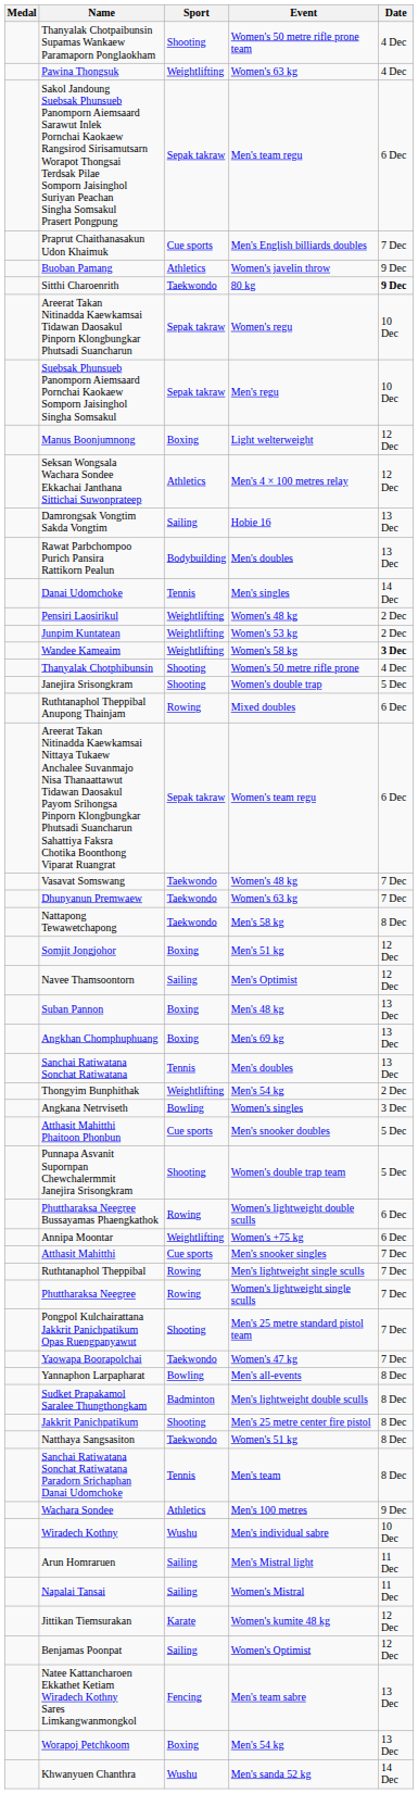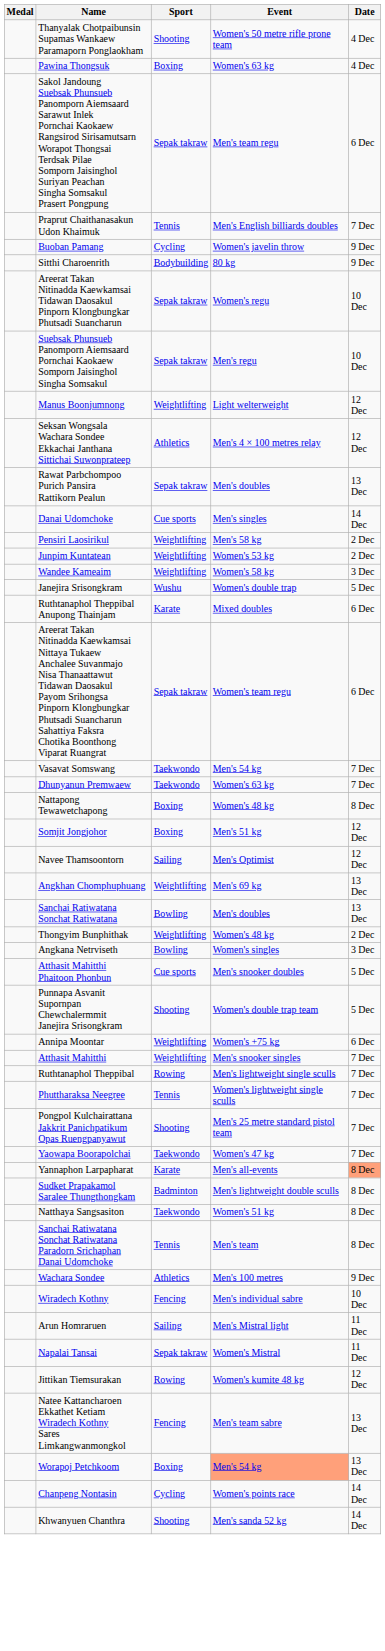Pawina Thongsuk | Sport: Weightlifting -> Boxing
Praprut Chaithanasakun Udon Khaimuk | Sport: Cue sports -> Tennis
Buoban Pamang | Sport: Athletics -> Cycling
Sitthi Charoenrith | Sport: Taekwondo -> Bodybuilding
Sitthi Charoenrith | Date: bold -> normal
Manus Boonjumnong | Sport: Boxing -> Weightlifting
- row: Damrongsak Vongtim Sakda Vongtim | Sailing | Hobie 16 | 13 Dec
Rawat Parbchompoo Purich Pansira Rattikorn Pealun | Sport: Bodybuilding -> Sepak takraw
Danai Udomchoke | Sport: Tennis -> Cue sports
Pensiri Laosirikul | Event: Women's 48 kg -> Men's 58 kg
Wandee Kameaim | Date: bold -> normal
- row: Thanyalak Chotphibunsin | Shooting | Women's 50 metre rifle prone | 4 Dec
Janejira Srisongkram | Sport: Shooting -> Wushu
Ruthtanaphol Theppibal Anupong Thainjam | Sport: Rowing -> Karate
Vasavat Somswang | Event: Women's 48 kg -> Men's 54 kg
Nattapong Tewawetchapong | Sport: Taekwondo -> Boxing
Nattapong Tewawetchapong | Event: Men's 58 kg -> Women's 48 kg
- row: Suban Pannon | Boxing | Men's 48 kg | 13 Dec
Angkhan Chomphuphuang | Sport: Boxing -> Weightlifting
Sanchai Ratiwatana Sonchat Ratiwatana | Sport: Tennis -> Bowling
Thongyim Bunphithak | Event: Men's 54 kg -> Women's 48 kg
- row: Phuttharaksa Neegree Bussayamas Phaengkathok | Rowing | Women's lightweight double sculls | 6 Dec
Atthasit Mahitthi | Sport: Cue sports -> Weightlifting
Phuttharaksa Neegree | Sport: Rowing -> Tennis
Yannaphon Larpapharat | Sport: Bowling -> Karate
Yannaphon Larpapharat | Date: no background -> lightsalmon background
- row: Jakkrit Panichpatikum | Shooting | Men's 25 metre center fire pistol | 8 Dec
Wiradech Kothny | Sport: Wushu -> Fencing
Napalai Tansai | Sport: Sailing -> Sepak takraw
Jittikan Tiemsurakan | Sport: Karate -> Rowing
- row: Benjamas Poonpat | Sailing | Women's Optimist | 12 Dec
Worapoj Petchkoom | Event: no background -> lightsalmon background
+ row: Chanpeng Nontasin | Cycling | Women's points race | 14 Dec
Khwanyuen Chanthra | Sport: Wushu -> Shooting
